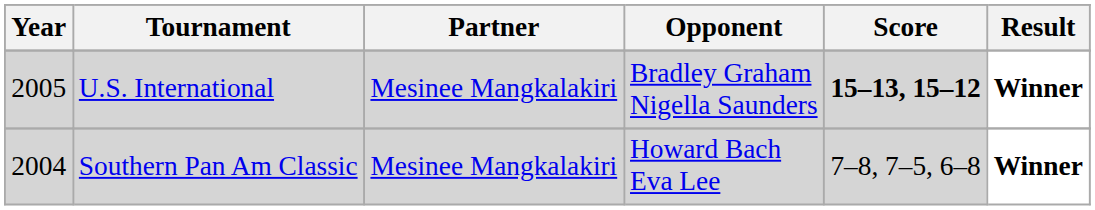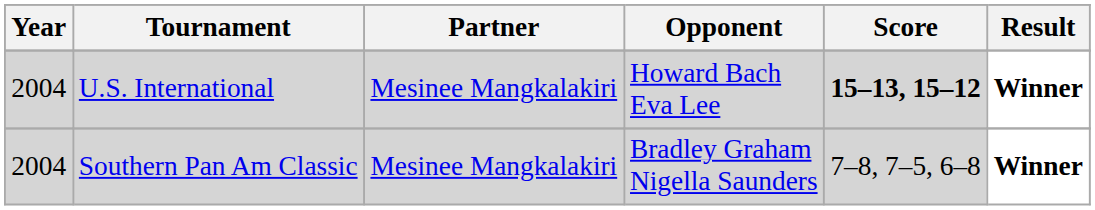U.S. International | Year: 2005 -> 2004
U.S. International | Opponent: Bradley Graham Nigella Saunders -> Howard Bach Eva Lee
Southern Pan Am Classic | Opponent: Howard Bach Eva Lee -> Bradley Graham Nigella Saunders
